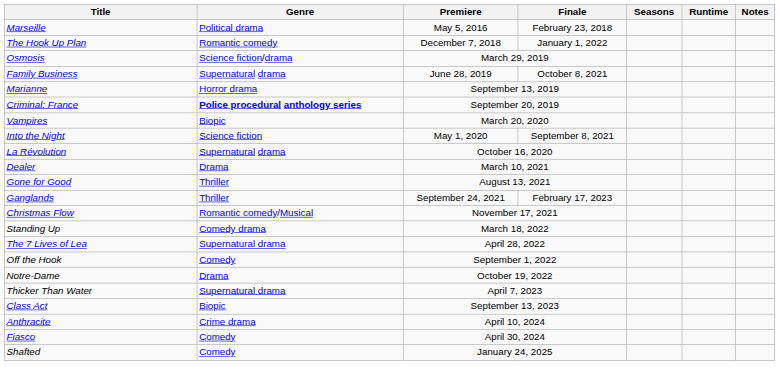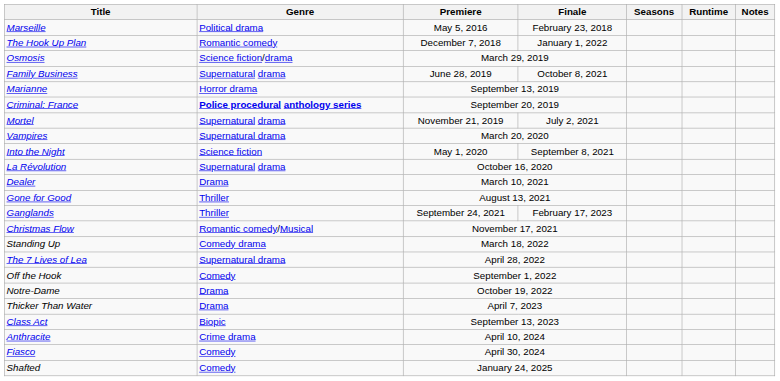+ row: Mortel | Supernatural drama | November 21, 2019 | July 2, 2021
Vampires | Genre: Biopic -> Supernatural drama
Thicker Than Water | Genre: Supernatural drama -> Drama
